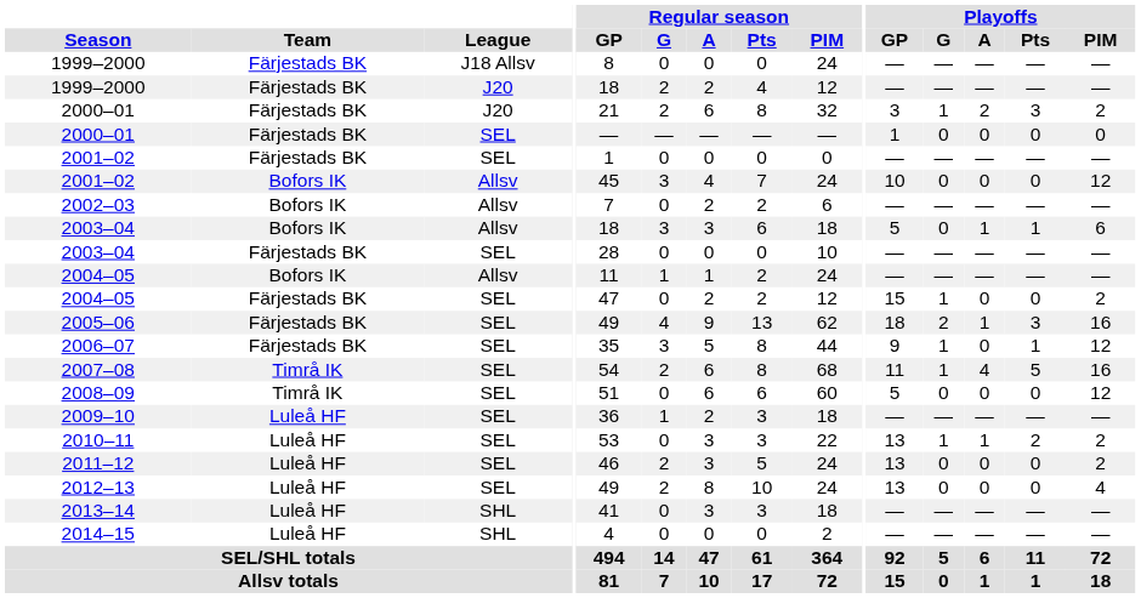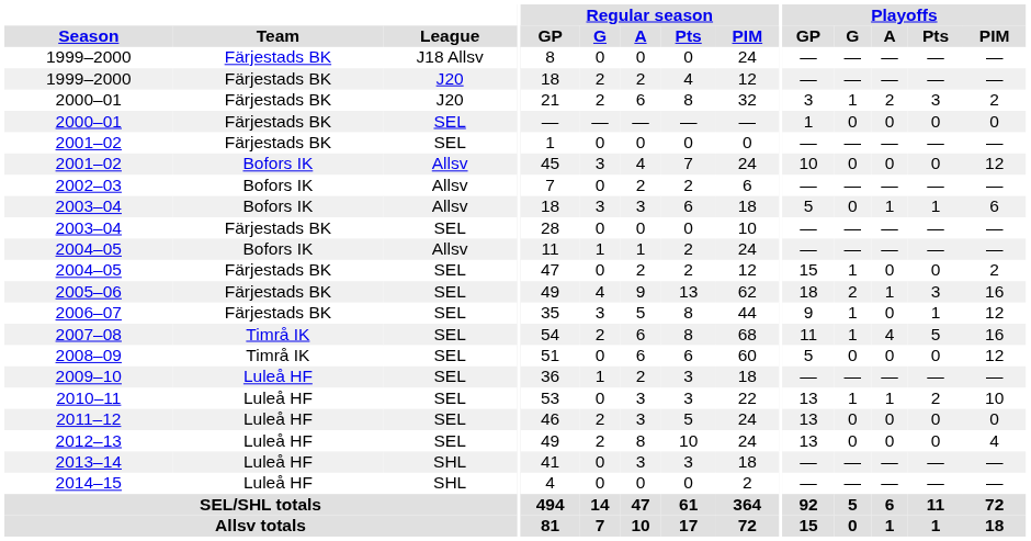2010–11 | Playoffs / PIM: 2 -> 10
2011–12 | Playoffs / PIM: 2 -> 0
